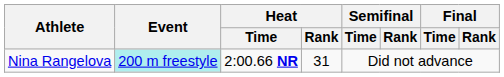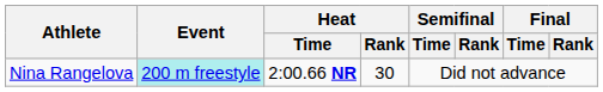Nina Rangelova | Heat / Rank: 31 -> 30
